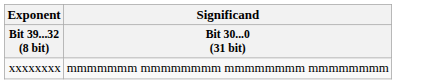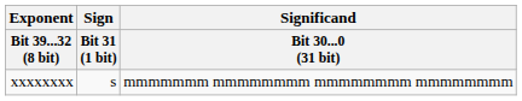+ column: Sign | Bit 31 (1 bit) | s
